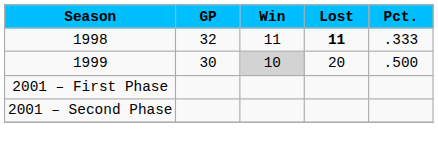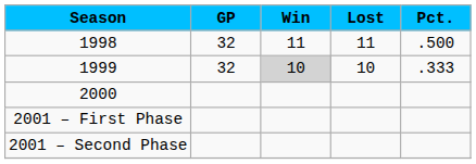1998 | Lost: bold -> normal
1998 | Pct.: .333 -> .500
1999 | GP: 30 -> 32
1999 | Lost: 20 -> 10
1999 | Pct.: .500 -> .333
+ row: 2000
